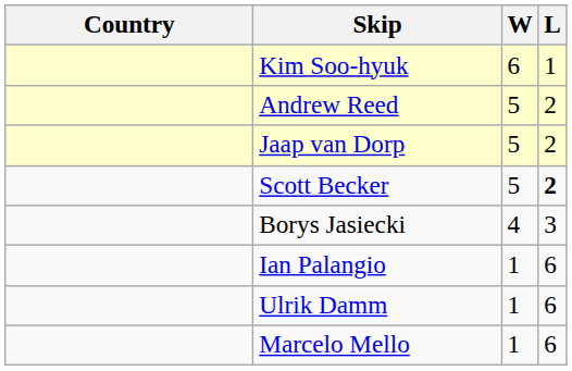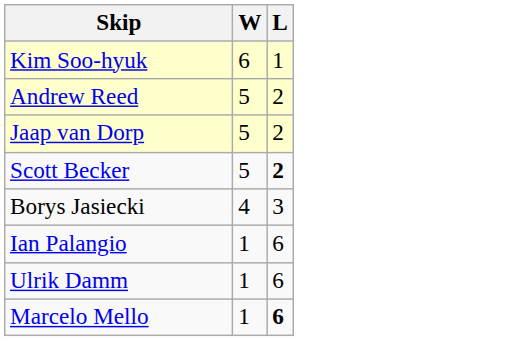- column: Country
Marcelo Mello | L: normal -> bold
